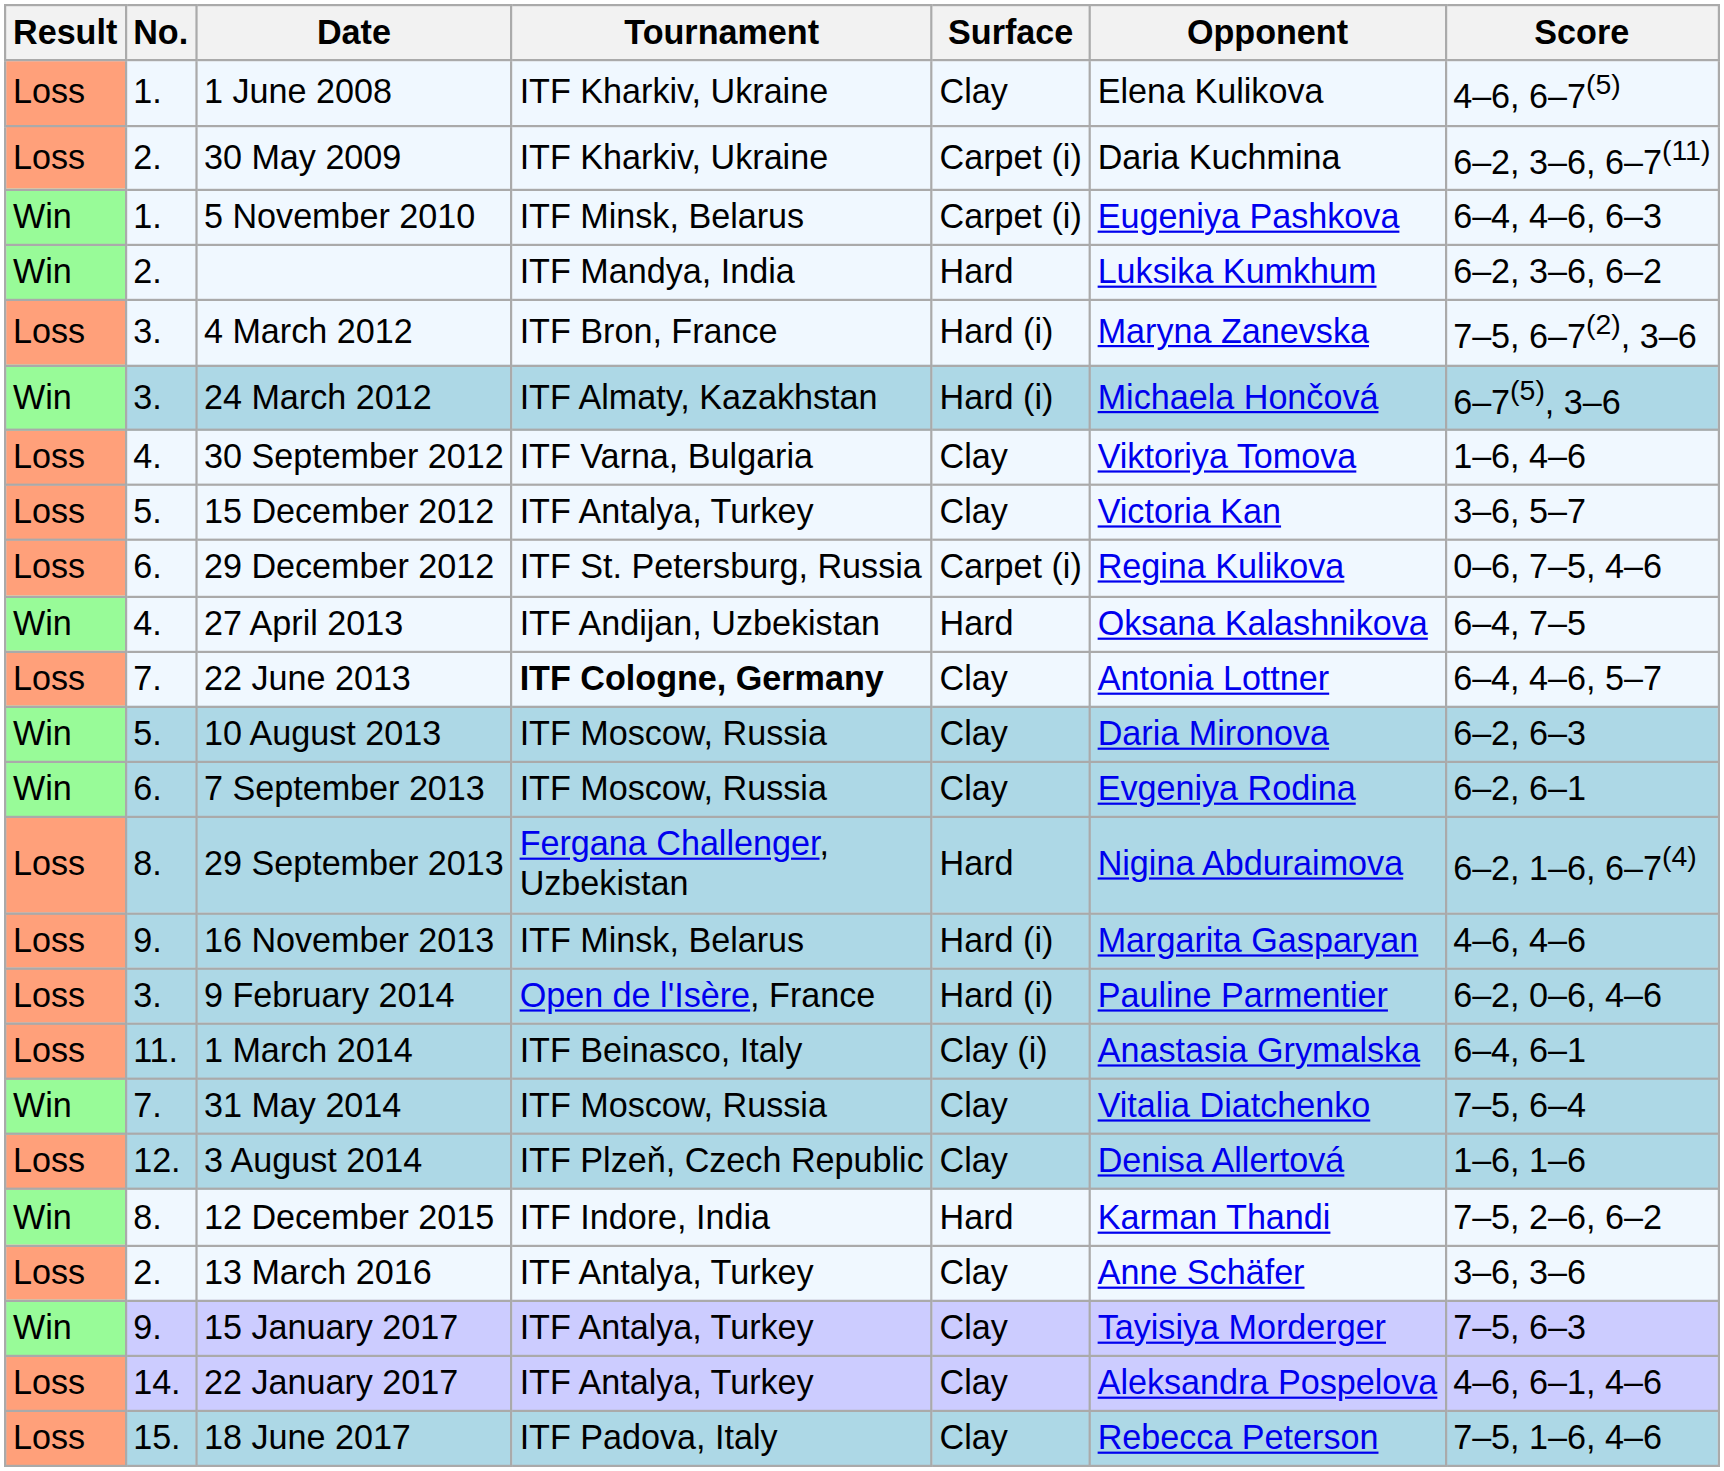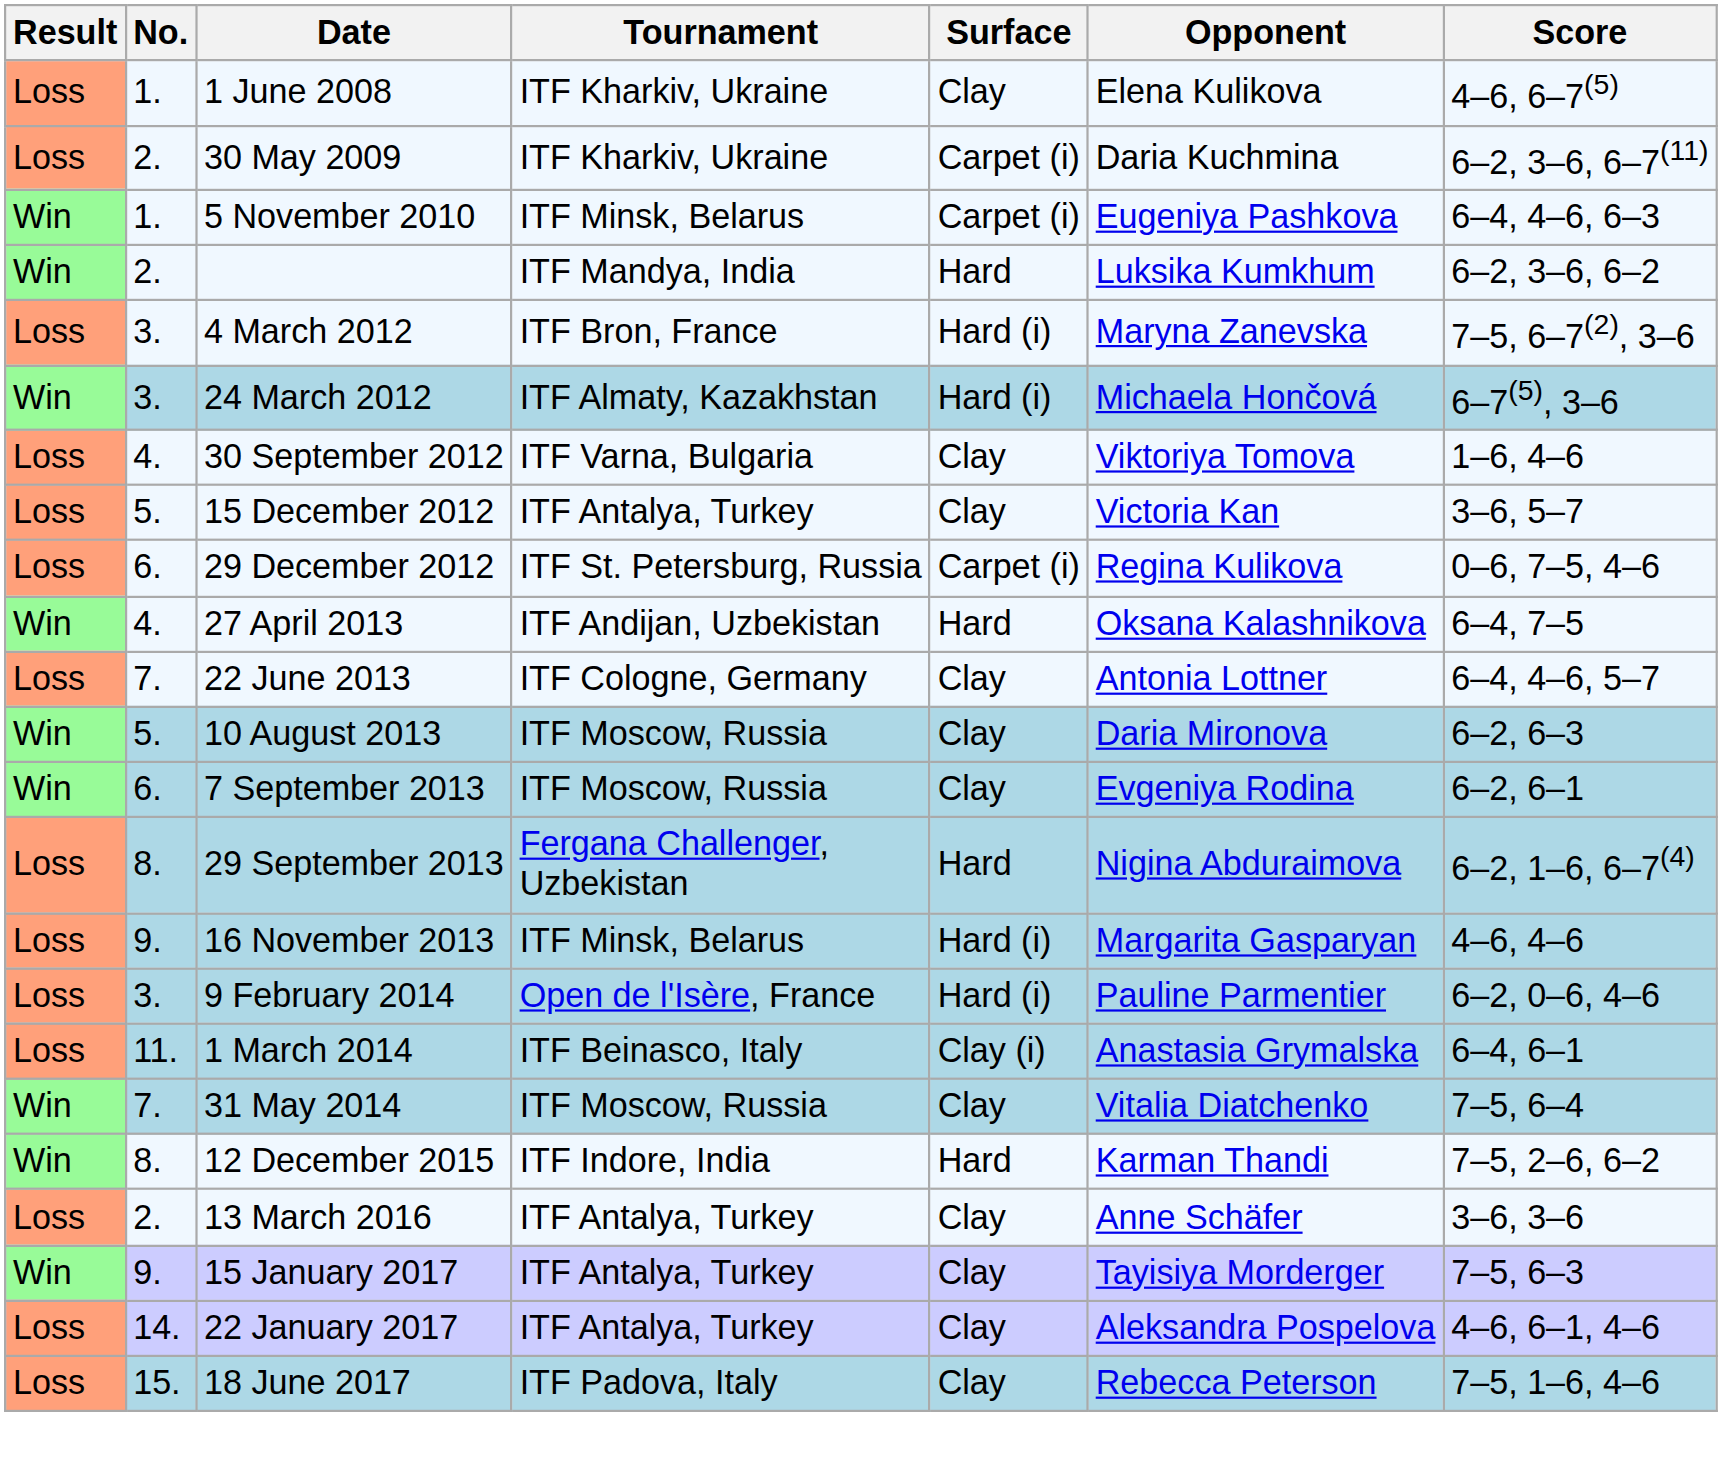22 June 2013 | Tournament: bold -> normal
- row: Loss | 12. | 3 August 2014 | ITF Plzeň, Czech Republic | Clay | Denisa Allertová | 1–6, 1–6
